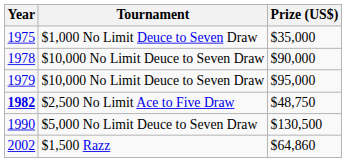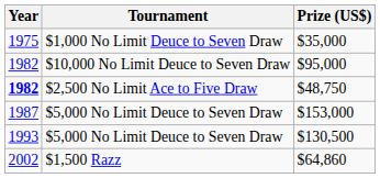- row: 1978 | $10,000 No Limit Deuce to Seven Draw | $90,000
$95,000 | Year: 1979 -> 1982
+ row: 1987 | $5,000 No Limit Deuce to Seven Draw | $153,000
$130,500 | Year: 1990 -> 1993
